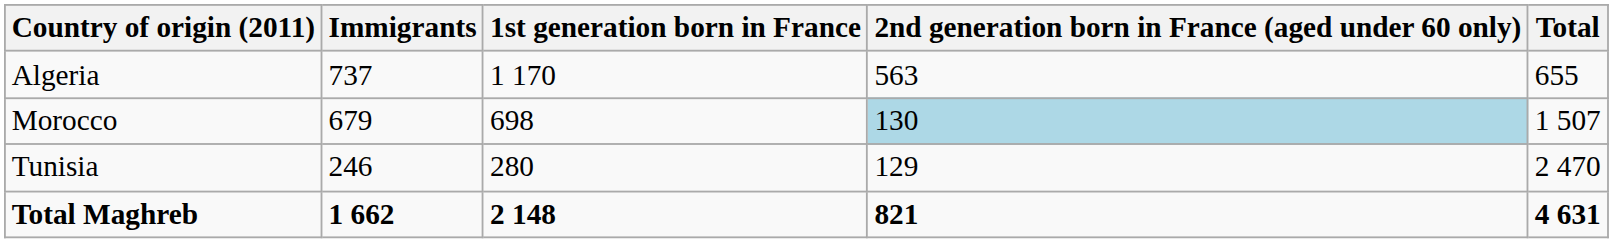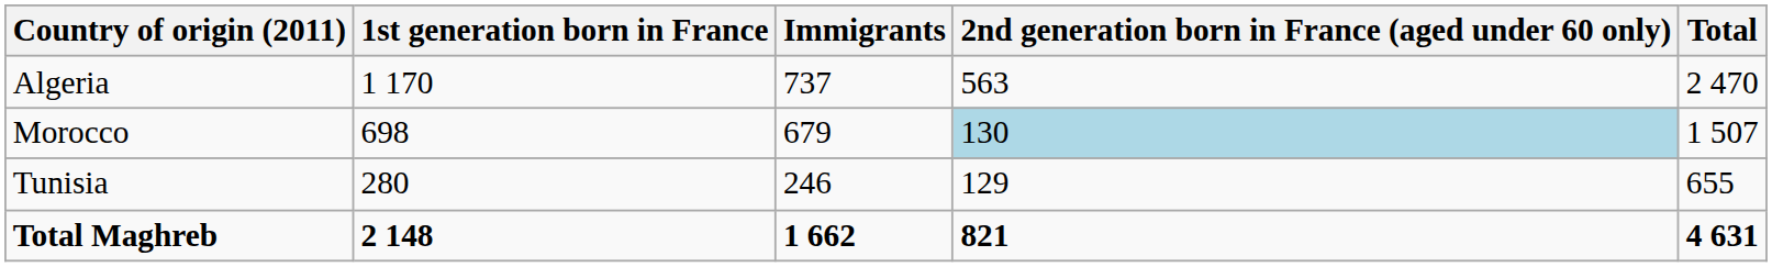columns swapped: Immigrants <-> 1st generation born in France
Algeria | Total: 655 -> 2 470
Tunisia | Total: 2 470 -> 655
